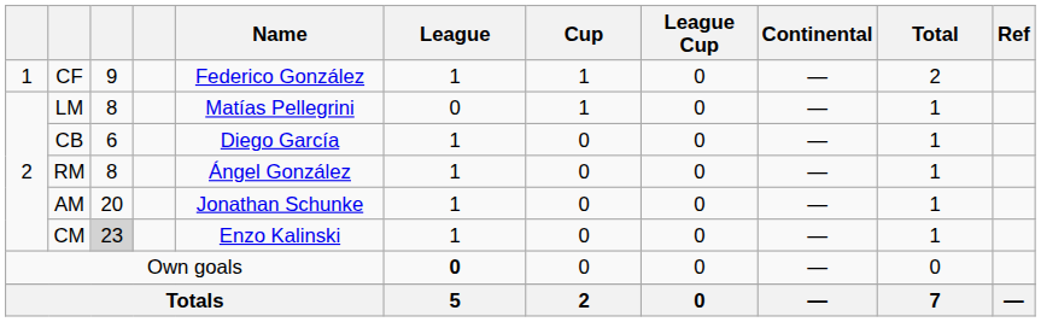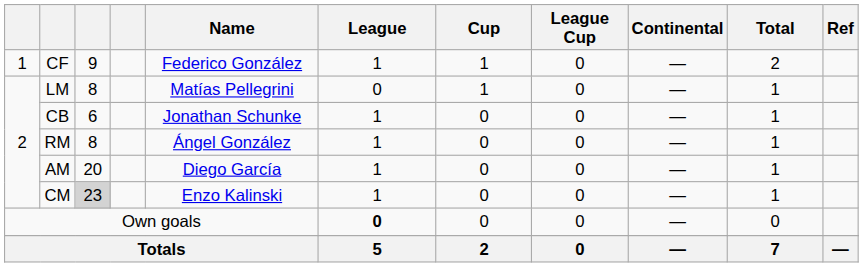CB | Name: Diego García -> Jonathan Schunke
AM | Name: Jonathan Schunke -> Diego García
